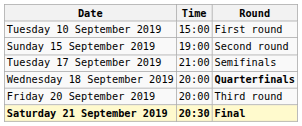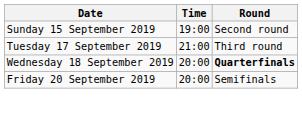- row: Tuesday 10 September 2019 | 15:00 | First round
Tuesday 17 September 2019 | Round: Semifinals -> Third round
Friday 20 September 2019 | Round: Third round -> Semifinals
- row: Saturday 21 September 2019 | 20:30 | Final
